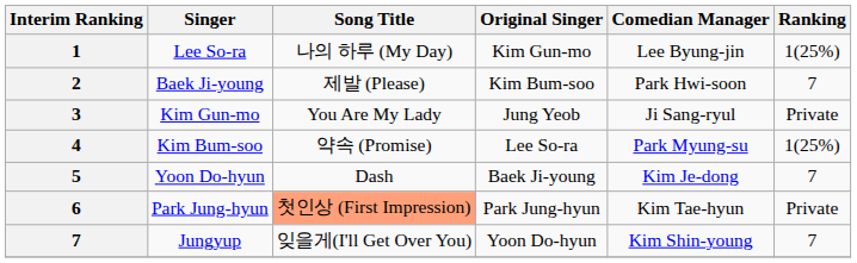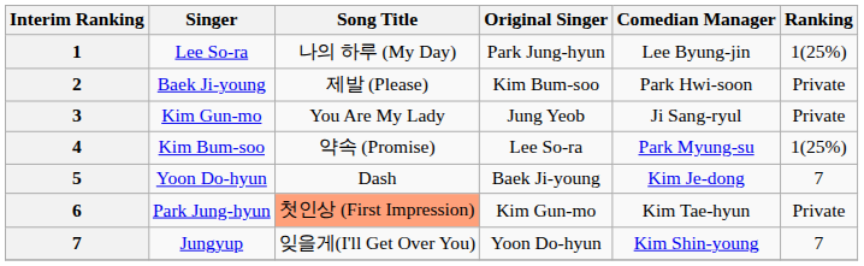1 | Original Singer: Kim Gun-mo -> Park Jung-hyun
2 | Ranking: 7 -> Private
6 | Original Singer: Park Jung-hyun -> Kim Gun-mo
